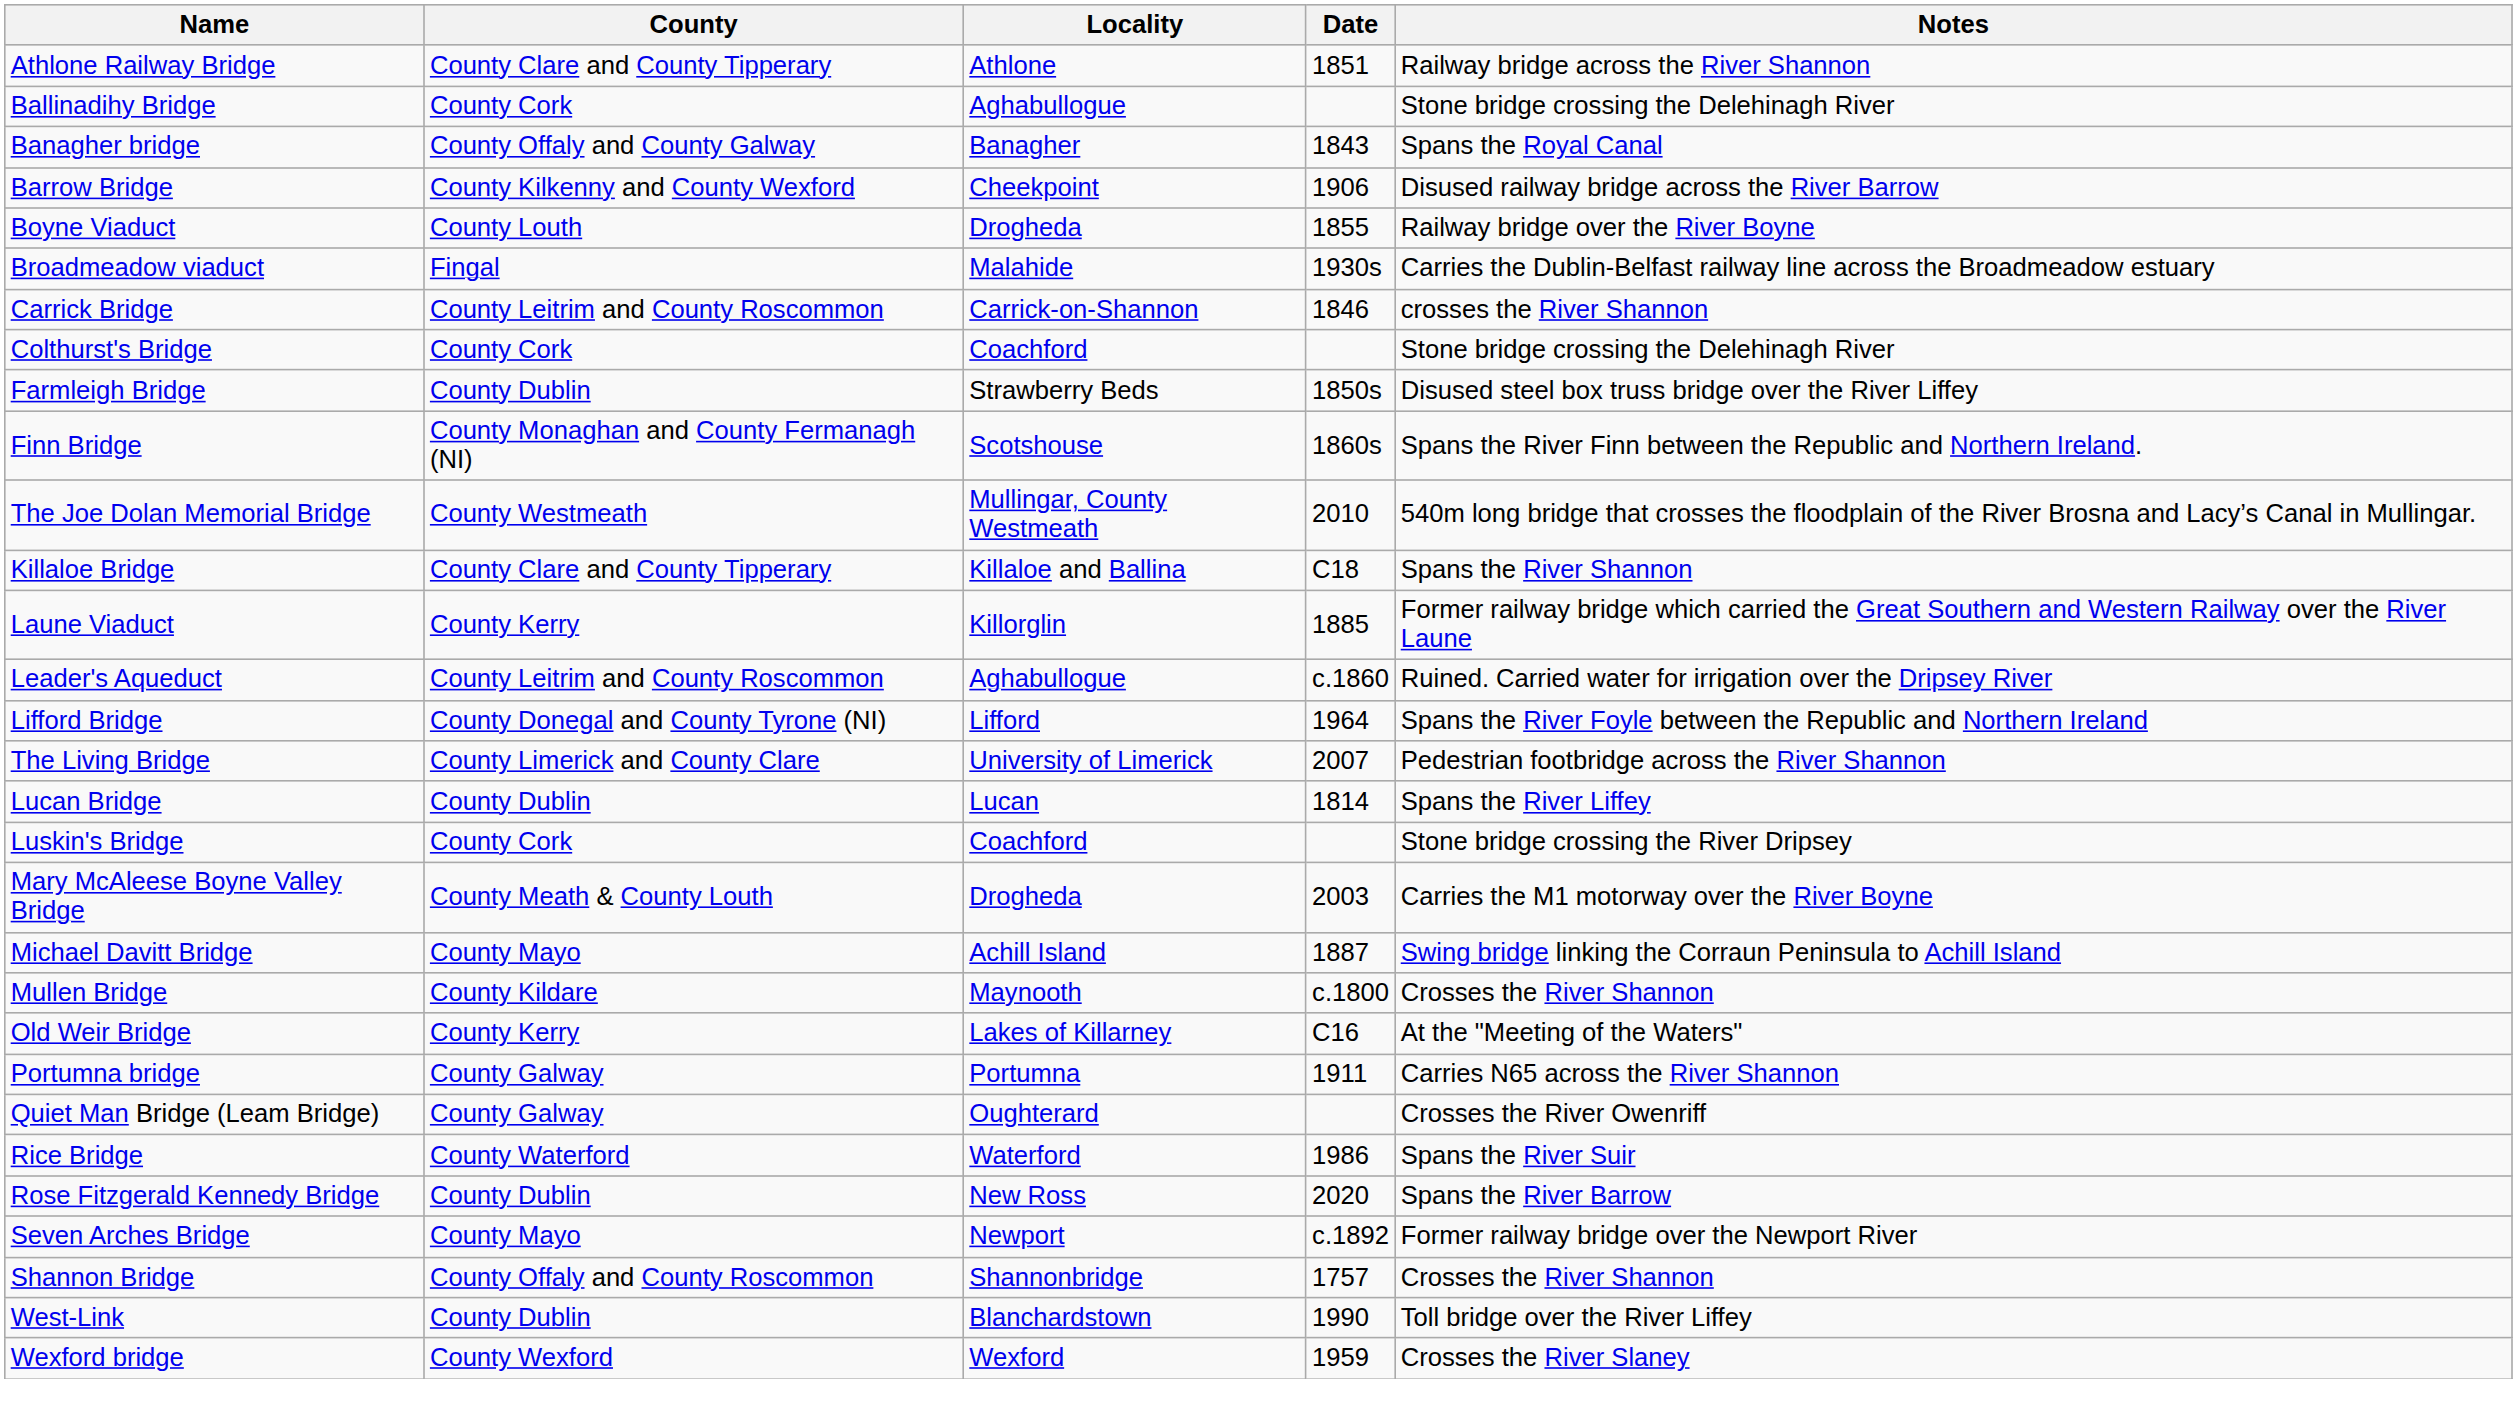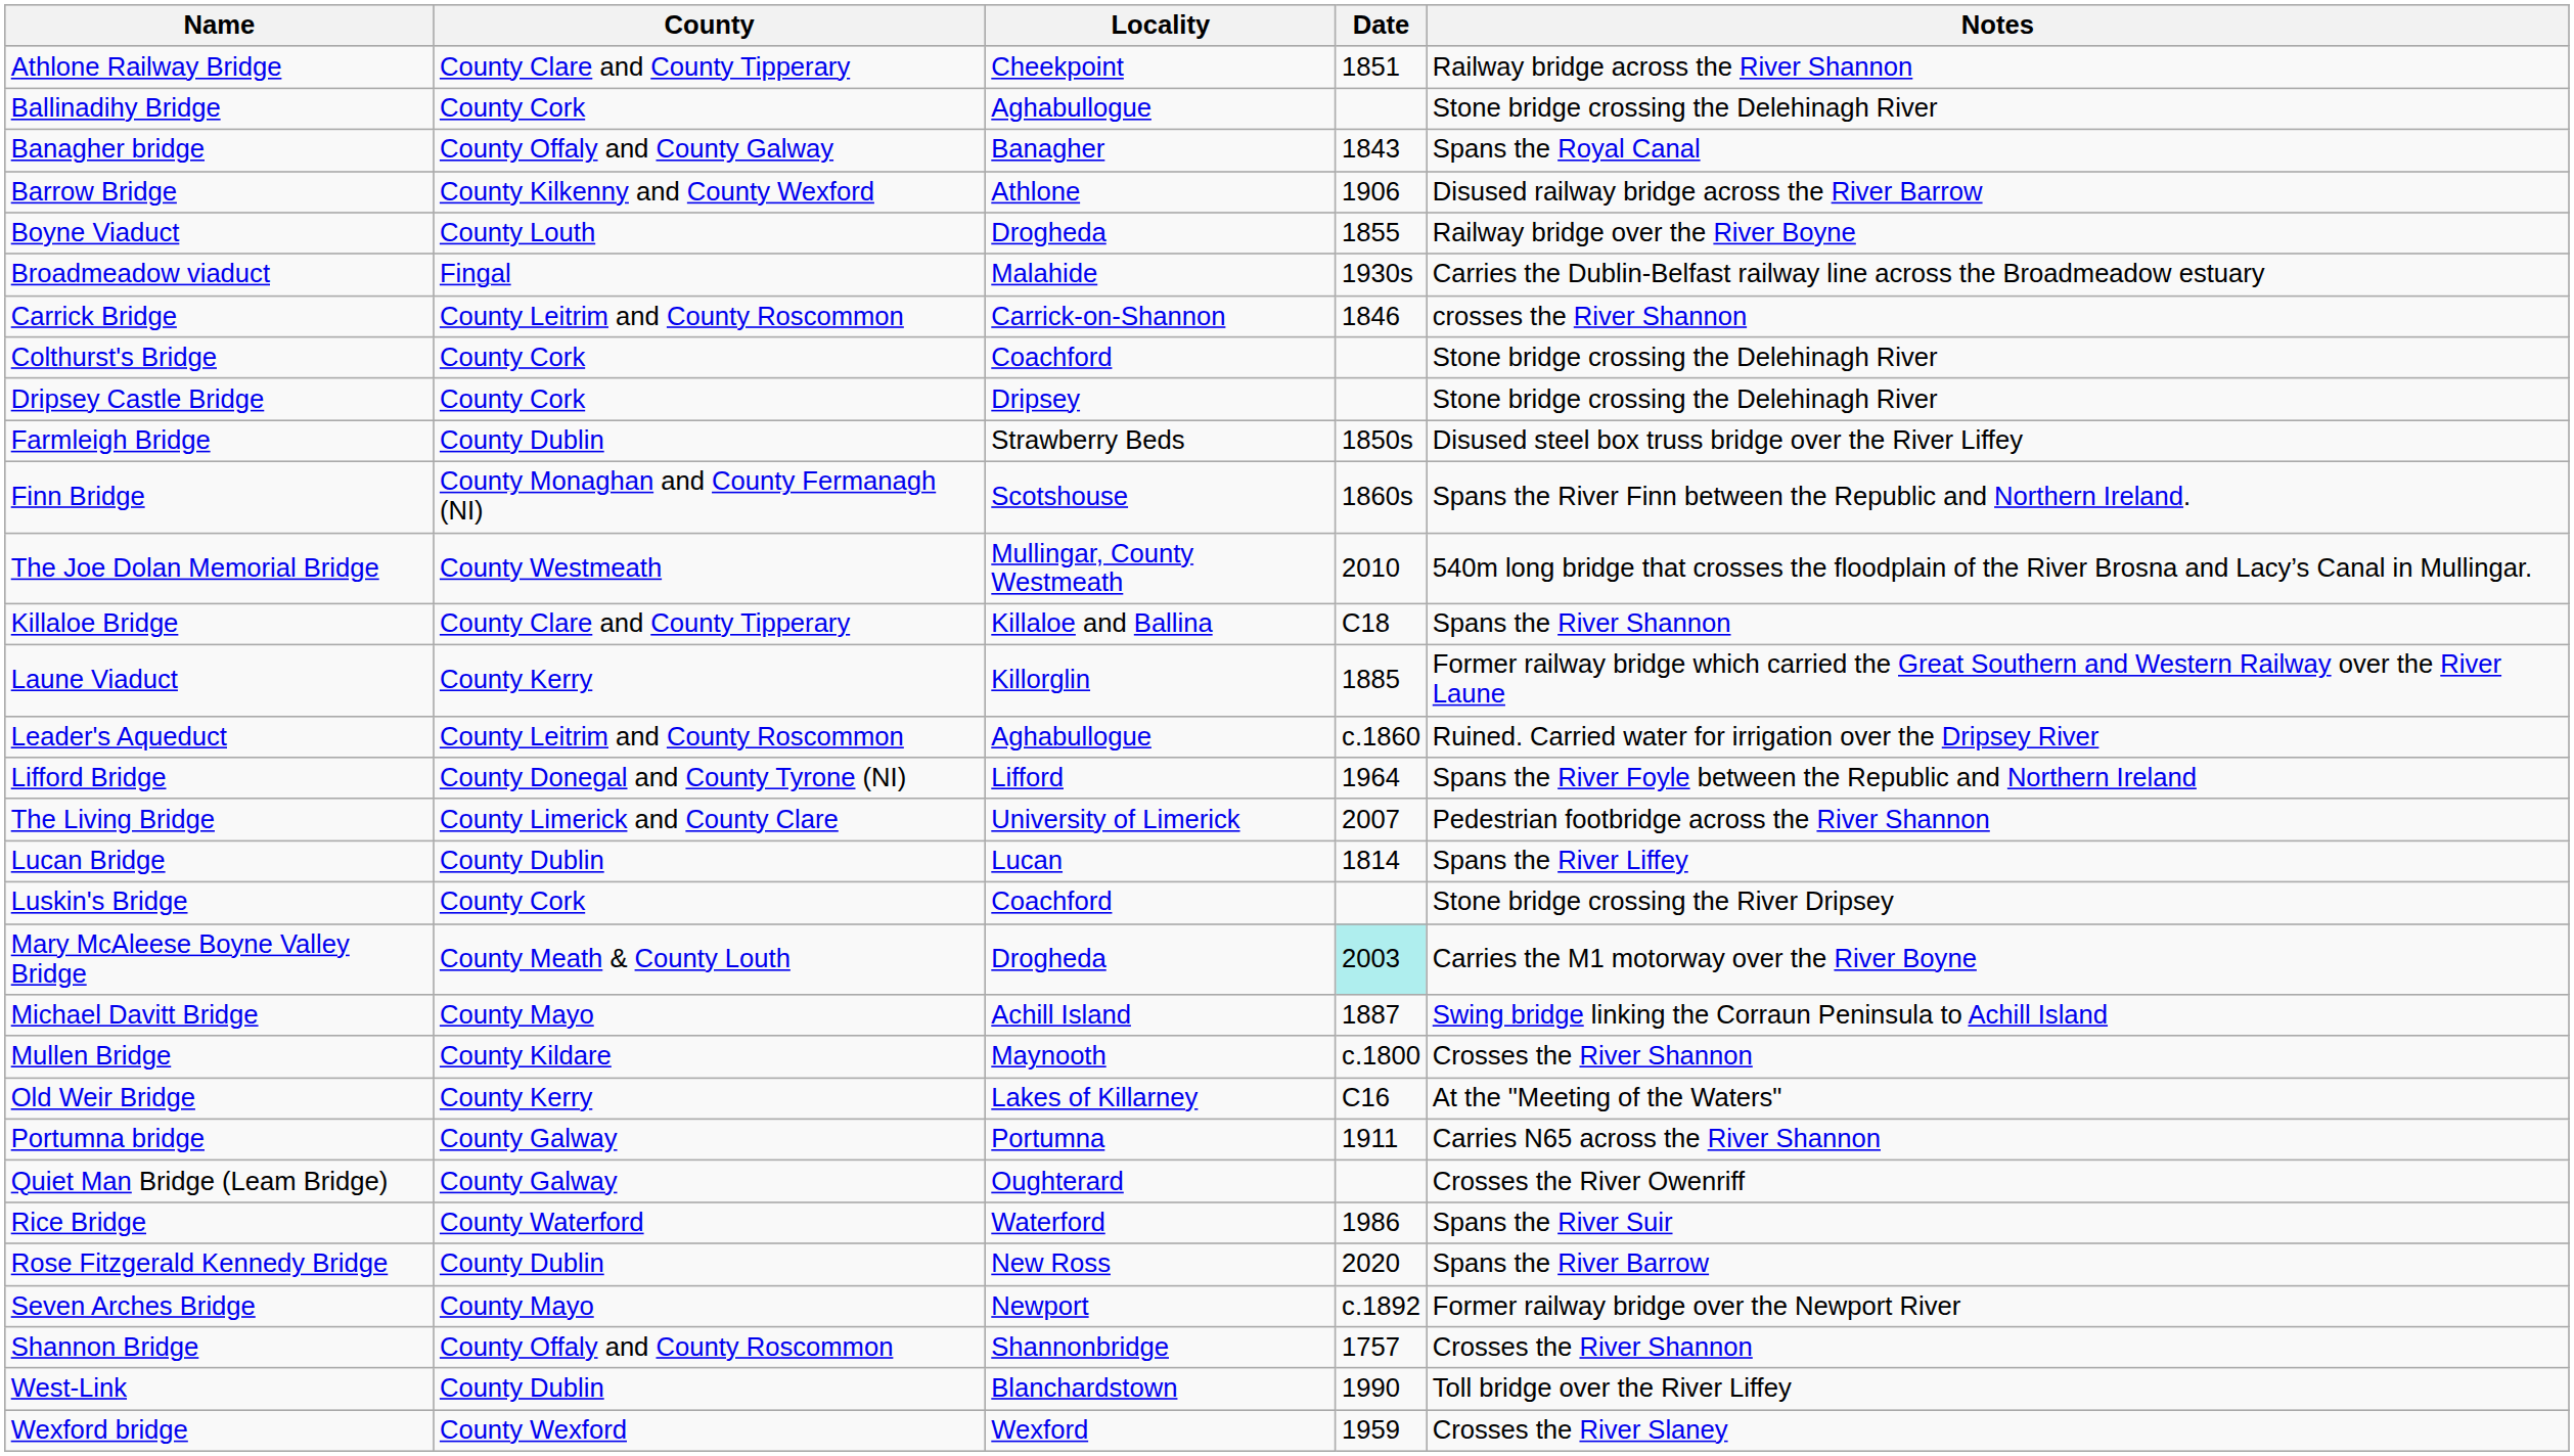Athlone Railway Bridge | Locality: Athlone -> Cheekpoint
Barrow Bridge | Locality: Cheekpoint -> Athlone
+ row: Dripsey Castle Bridge | County Cork | Dripsey | Stone bridge crossing the Delehinagh River
Mary McAleese Boyne Valley Bridge | Date: no background -> paleturquoise background
